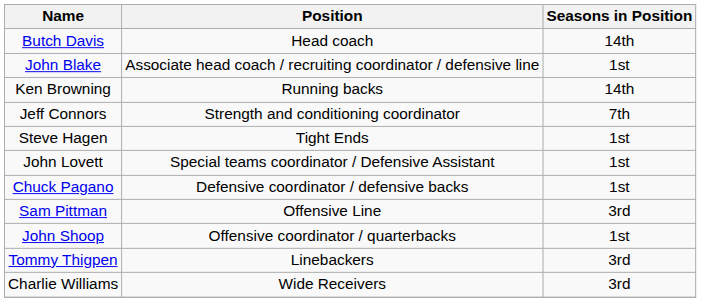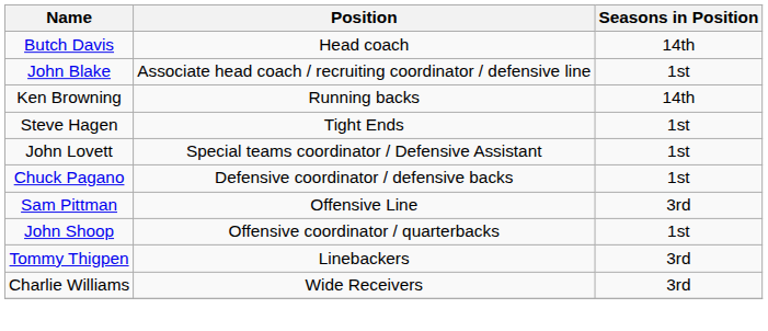- row: Jeff Connors | Strength and conditioning coordinator | 7th
